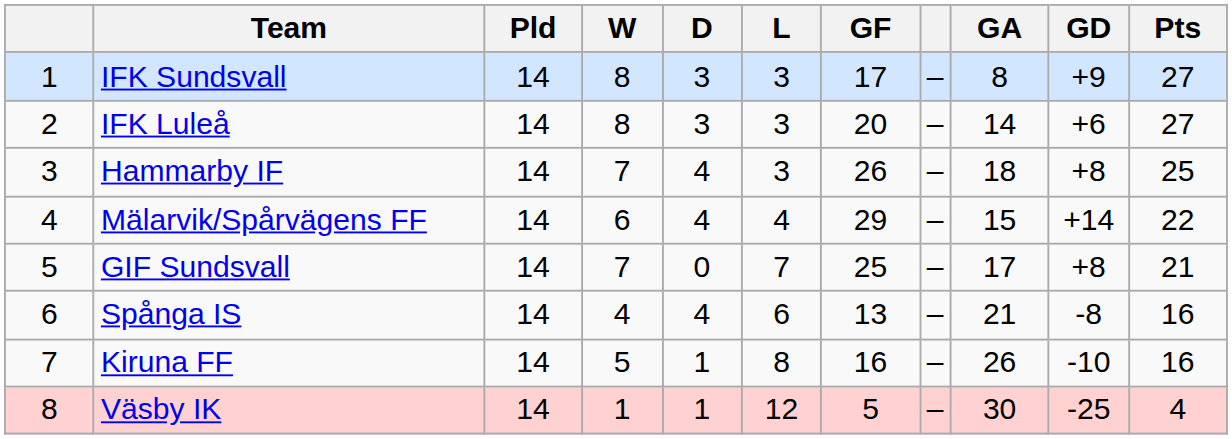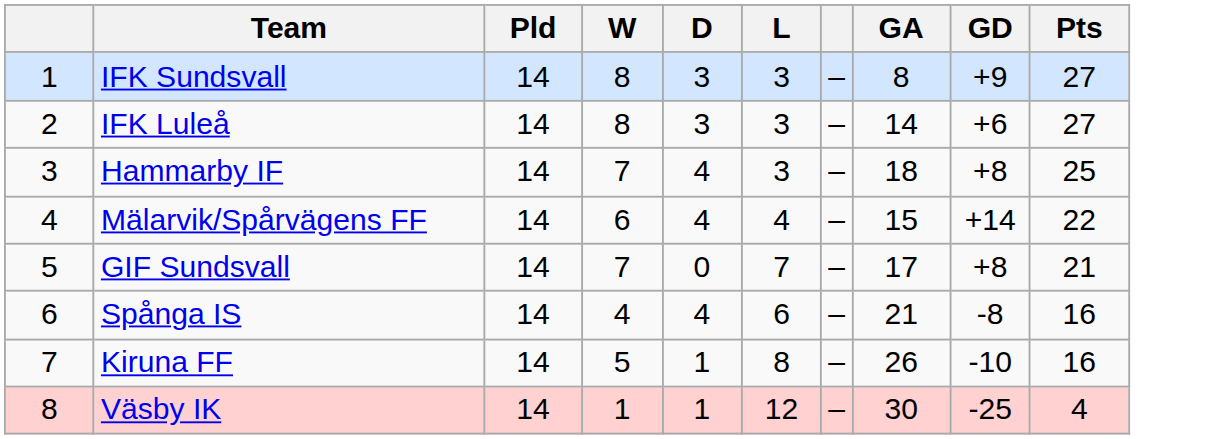- column: GF | 17 | 20 | 26 | 29 | 25 | 13 | 16 | 5
